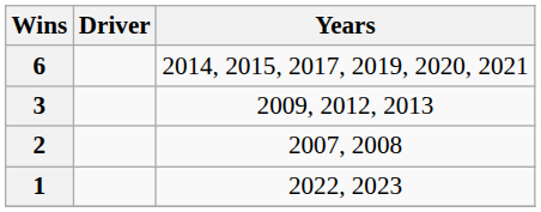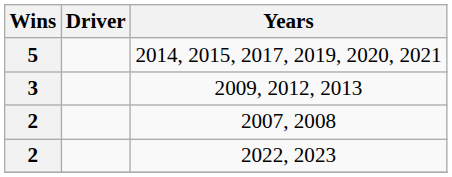2014, 2015, 2017, 2019, 2020, 2021 | Wins: 6 -> 5
2022, 2023 | Wins: 1 -> 2
